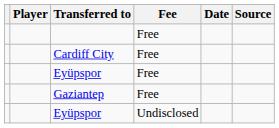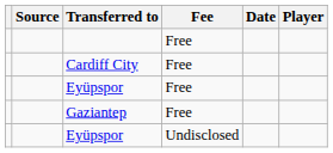columns swapped: Player <-> Source
